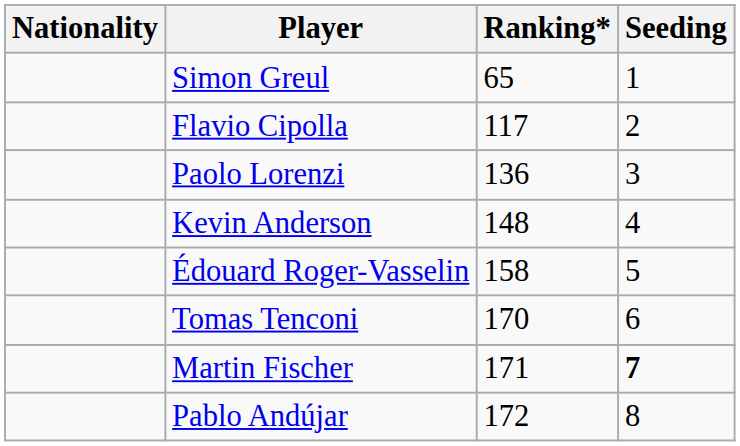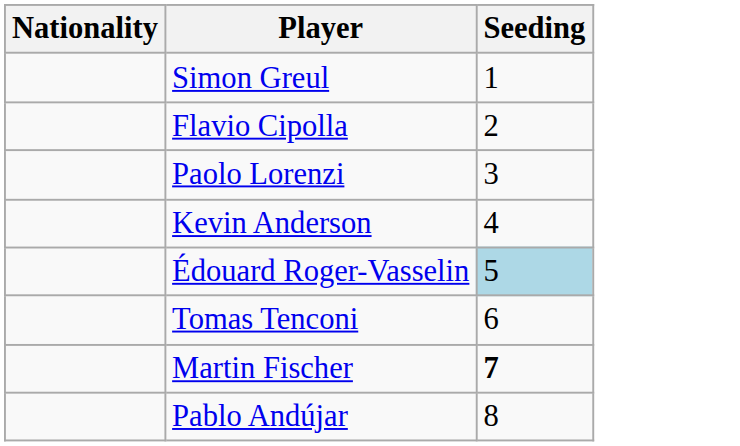- column: Ranking* | 65 | 117 | 136 | 148 | 158 | 170 | 171 | 172
Édouard Roger-Vasselin | Seeding: no background -> lightblue background
